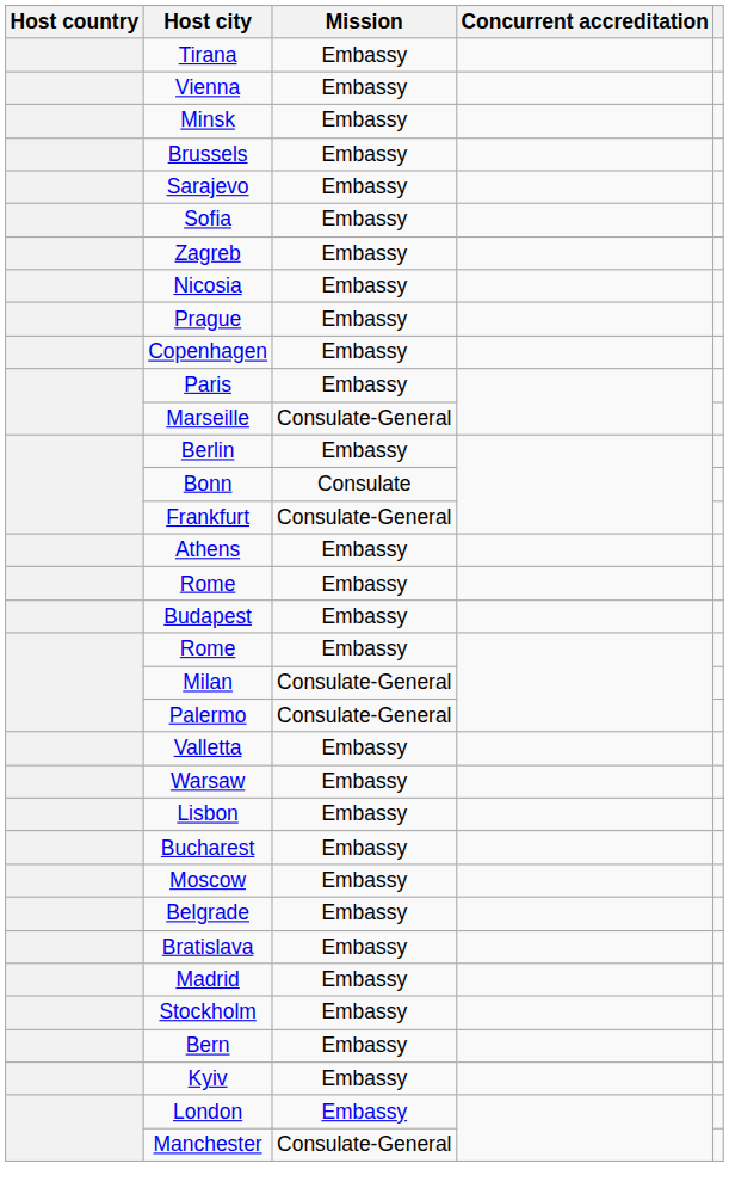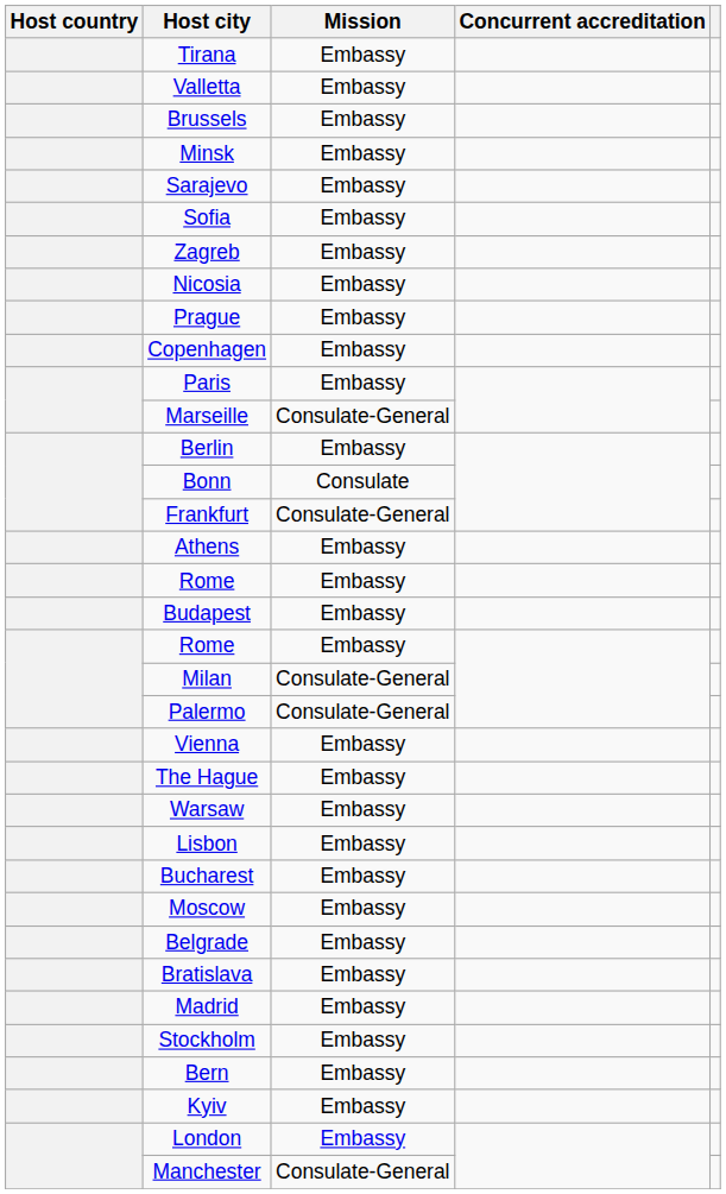rows swapped: Vienna <-> Valletta
rows swapped: Minsk <-> Brussels
+ row: The Hague | Embassy
